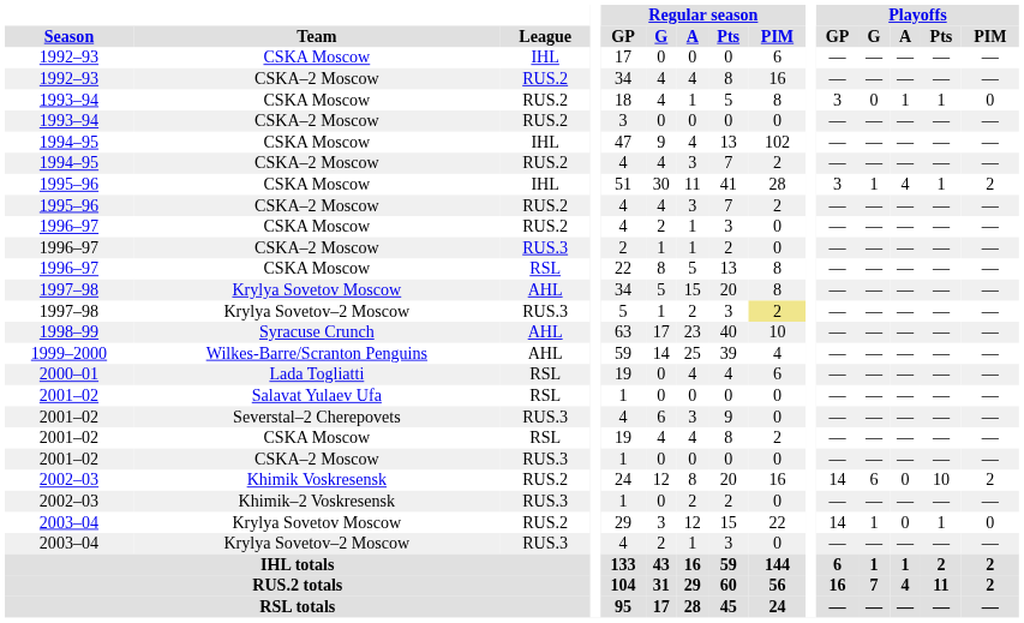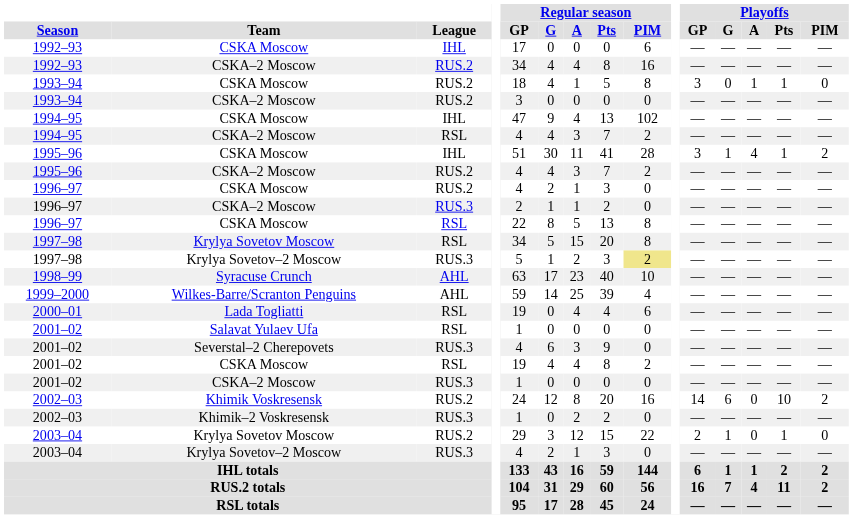1994–95 / CSKA–2 Moscow | League: RUS.2 -> RSL
1997–98 / Krylya Sovetov Moscow | League: AHL -> RSL
2003–04 / Krylya Sovetov Moscow | Playoffs / GP: 14 -> 2
